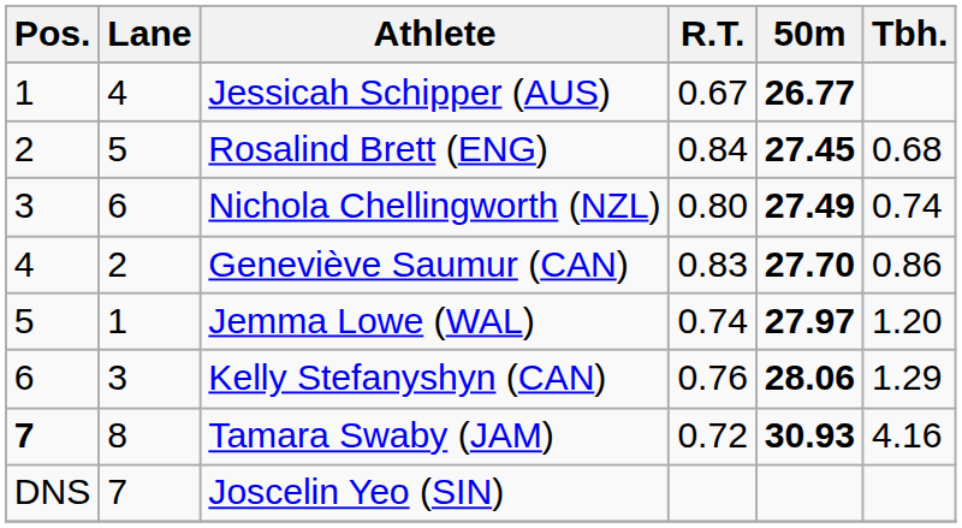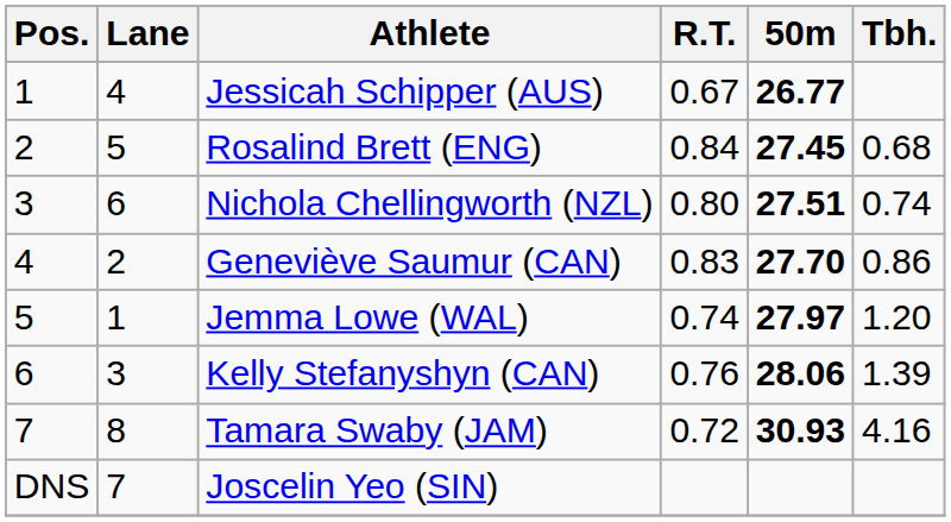Nichola Chellingworth (NZL) | 50m: 27.49 -> 27.51
Kelly Stefanyshyn (CAN) | Tbh.: 1.29 -> 1.39
Tamara Swaby (JAM) | Pos.: bold -> normal
